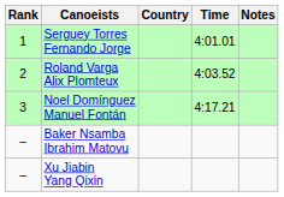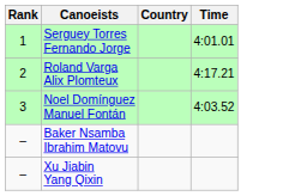- column: Notes
Roland Varga Alix Plomteux | Time: 4:03.52 -> 4:17.21
Noel Domínguez Manuel Fontán | Time: 4:17.21 -> 4:03.52
